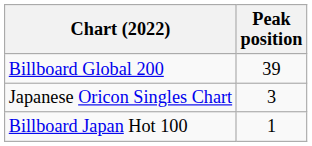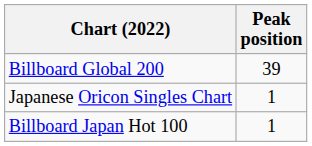Japanese Oricon Singles Chart | Peak position: 3 -> 1
